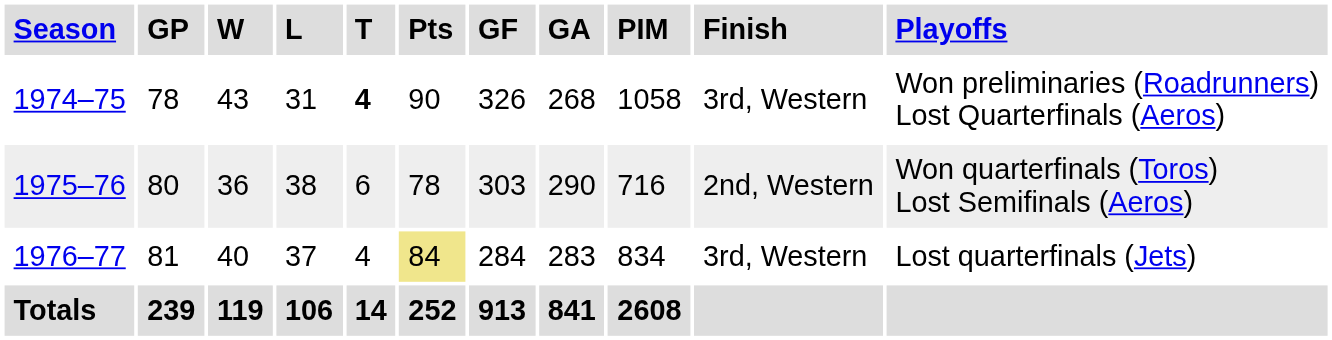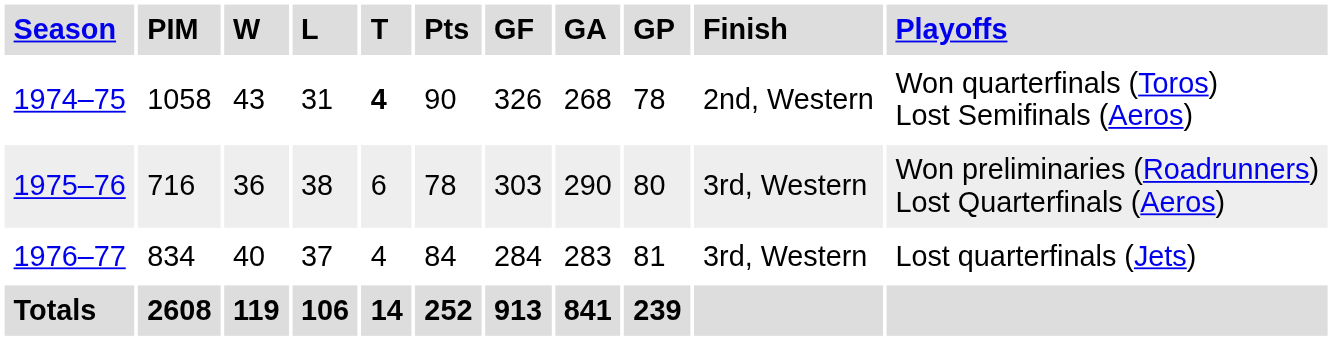columns swapped: GP <-> PIM
1974–75 | Finish: 3rd, Western -> 2nd, Western
1974–75 | Playoffs: Won preliminaries (Roadrunners) Lost Quarterfinals (Aeros) -> Won quarterfinals (Toros) Lost Semifinals (Aeros)
1975–76 | Finish: 2nd, Western -> 3rd, Western
1975–76 | Playoffs: Won quarterfinals (Toros) Lost Semifinals (Aeros) -> Won preliminaries (Roadrunners) Lost Quarterfinals (Aeros)
1976–77 | Pts: khaki background -> no background
